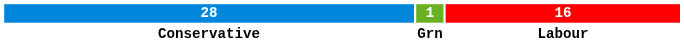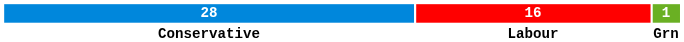columns swapped: 16 <-> 1
